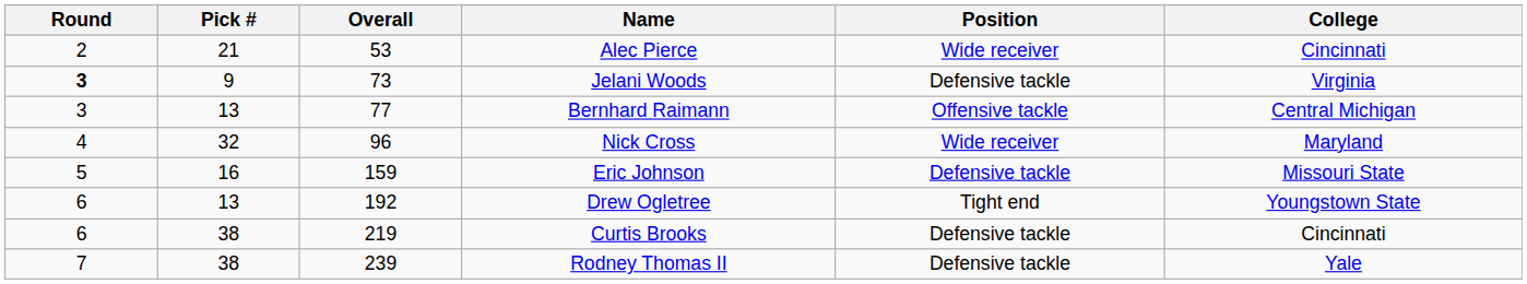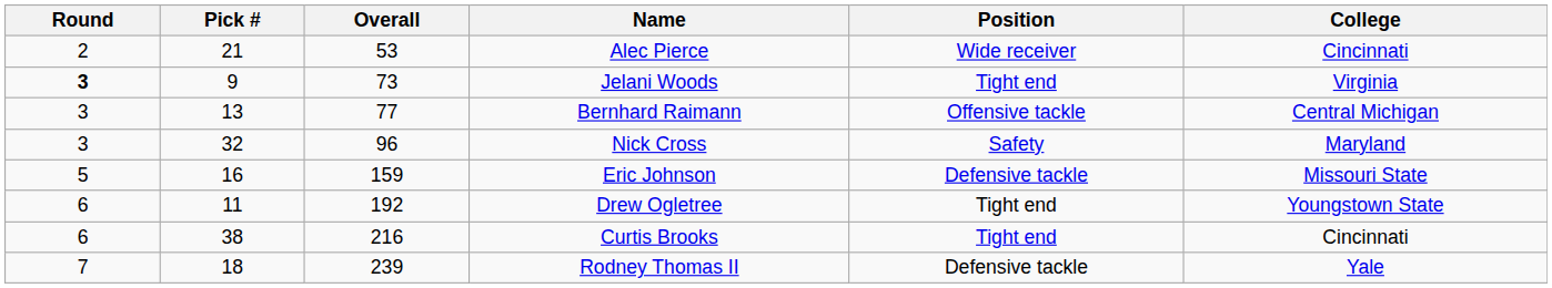Jelani Woods | Position: Defensive tackle -> Tight end
Nick Cross | Round: 4 -> 3
Nick Cross | Position: Wide receiver -> Safety
Drew Ogletree | Pick #: 13 -> 11
Curtis Brooks | Overall: 219 -> 216
Curtis Brooks | Position: Defensive tackle -> Tight end
Rodney Thomas II | Pick #: 38 -> 18
